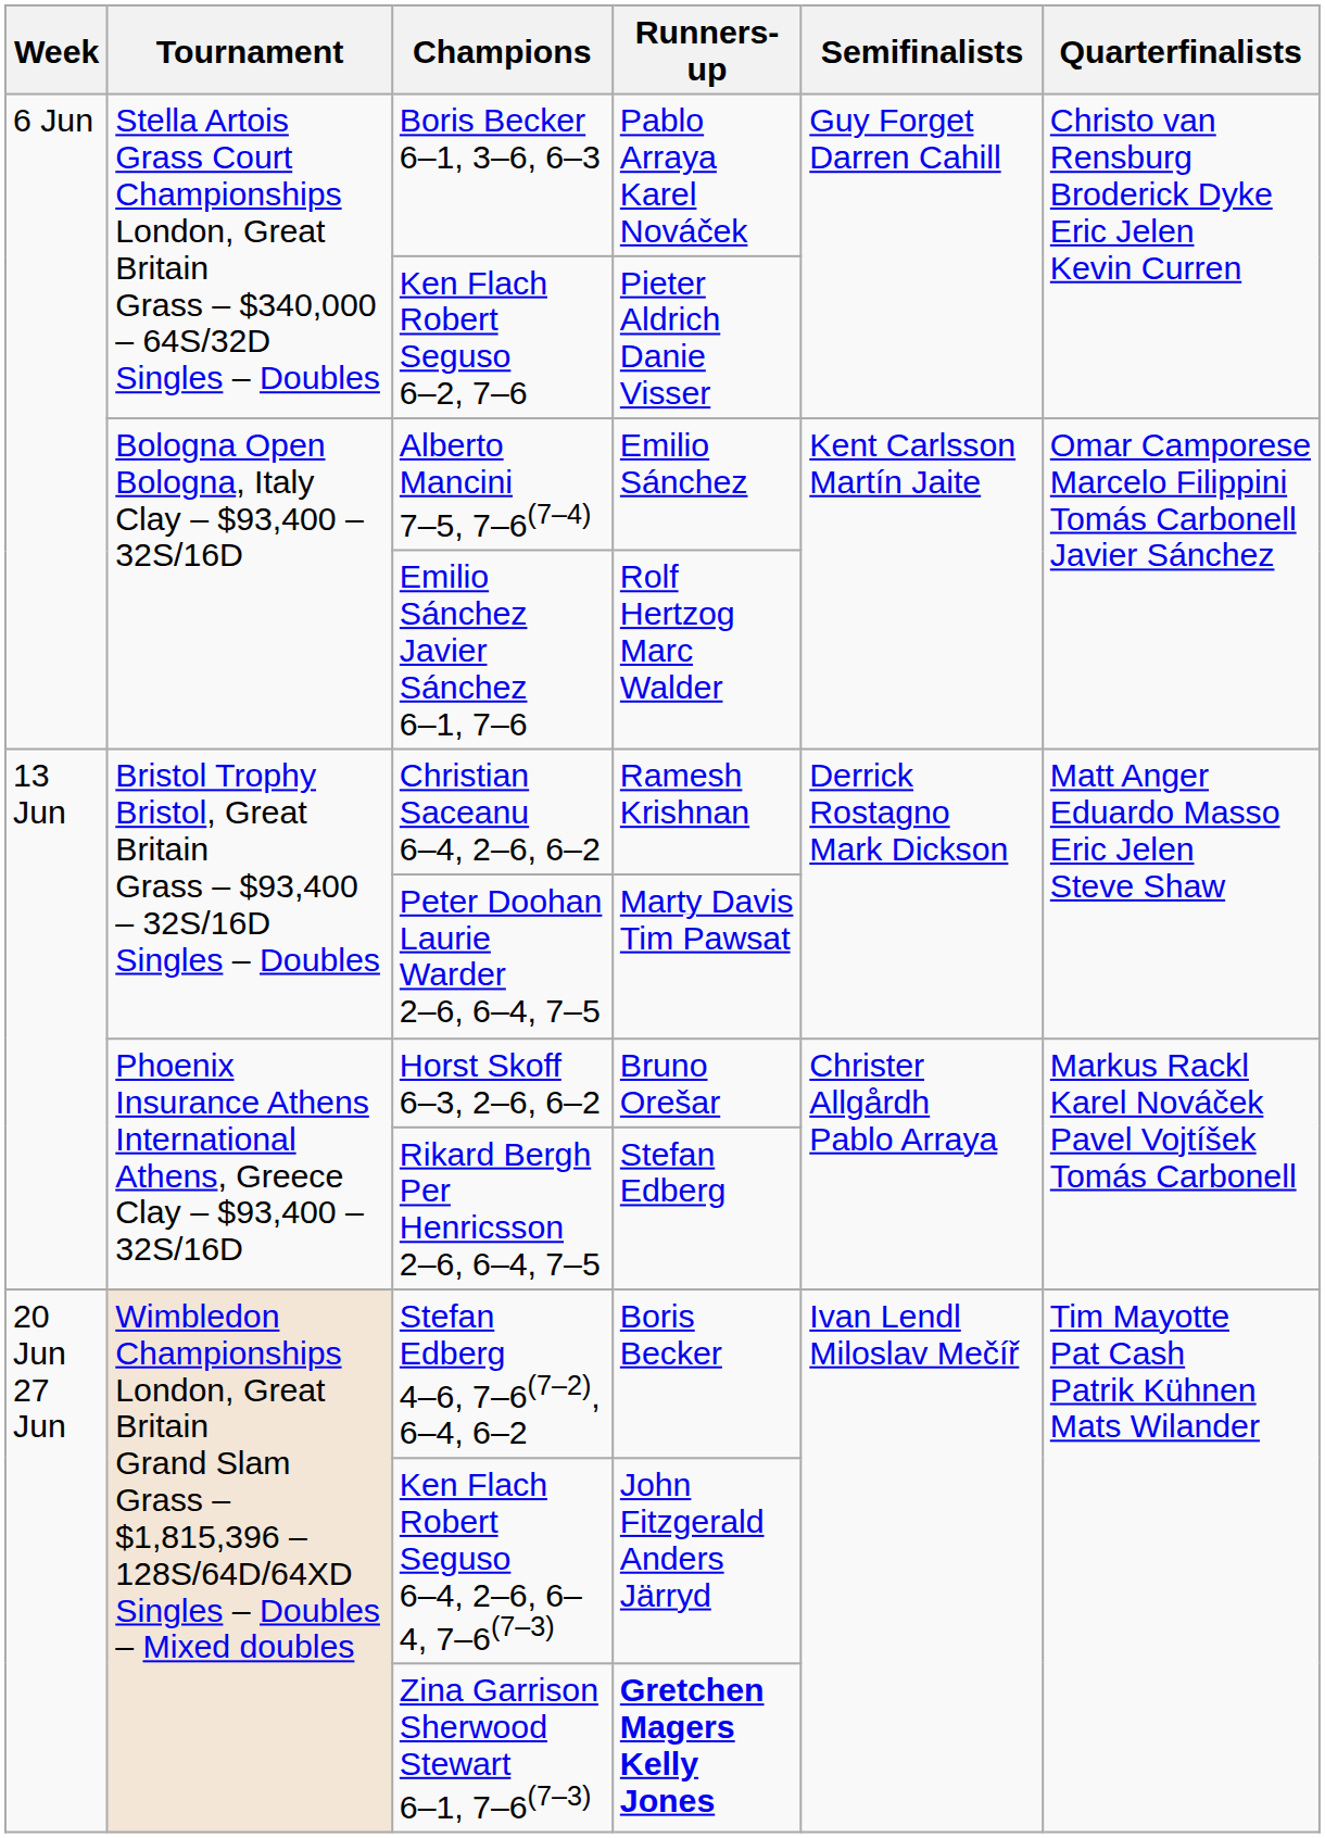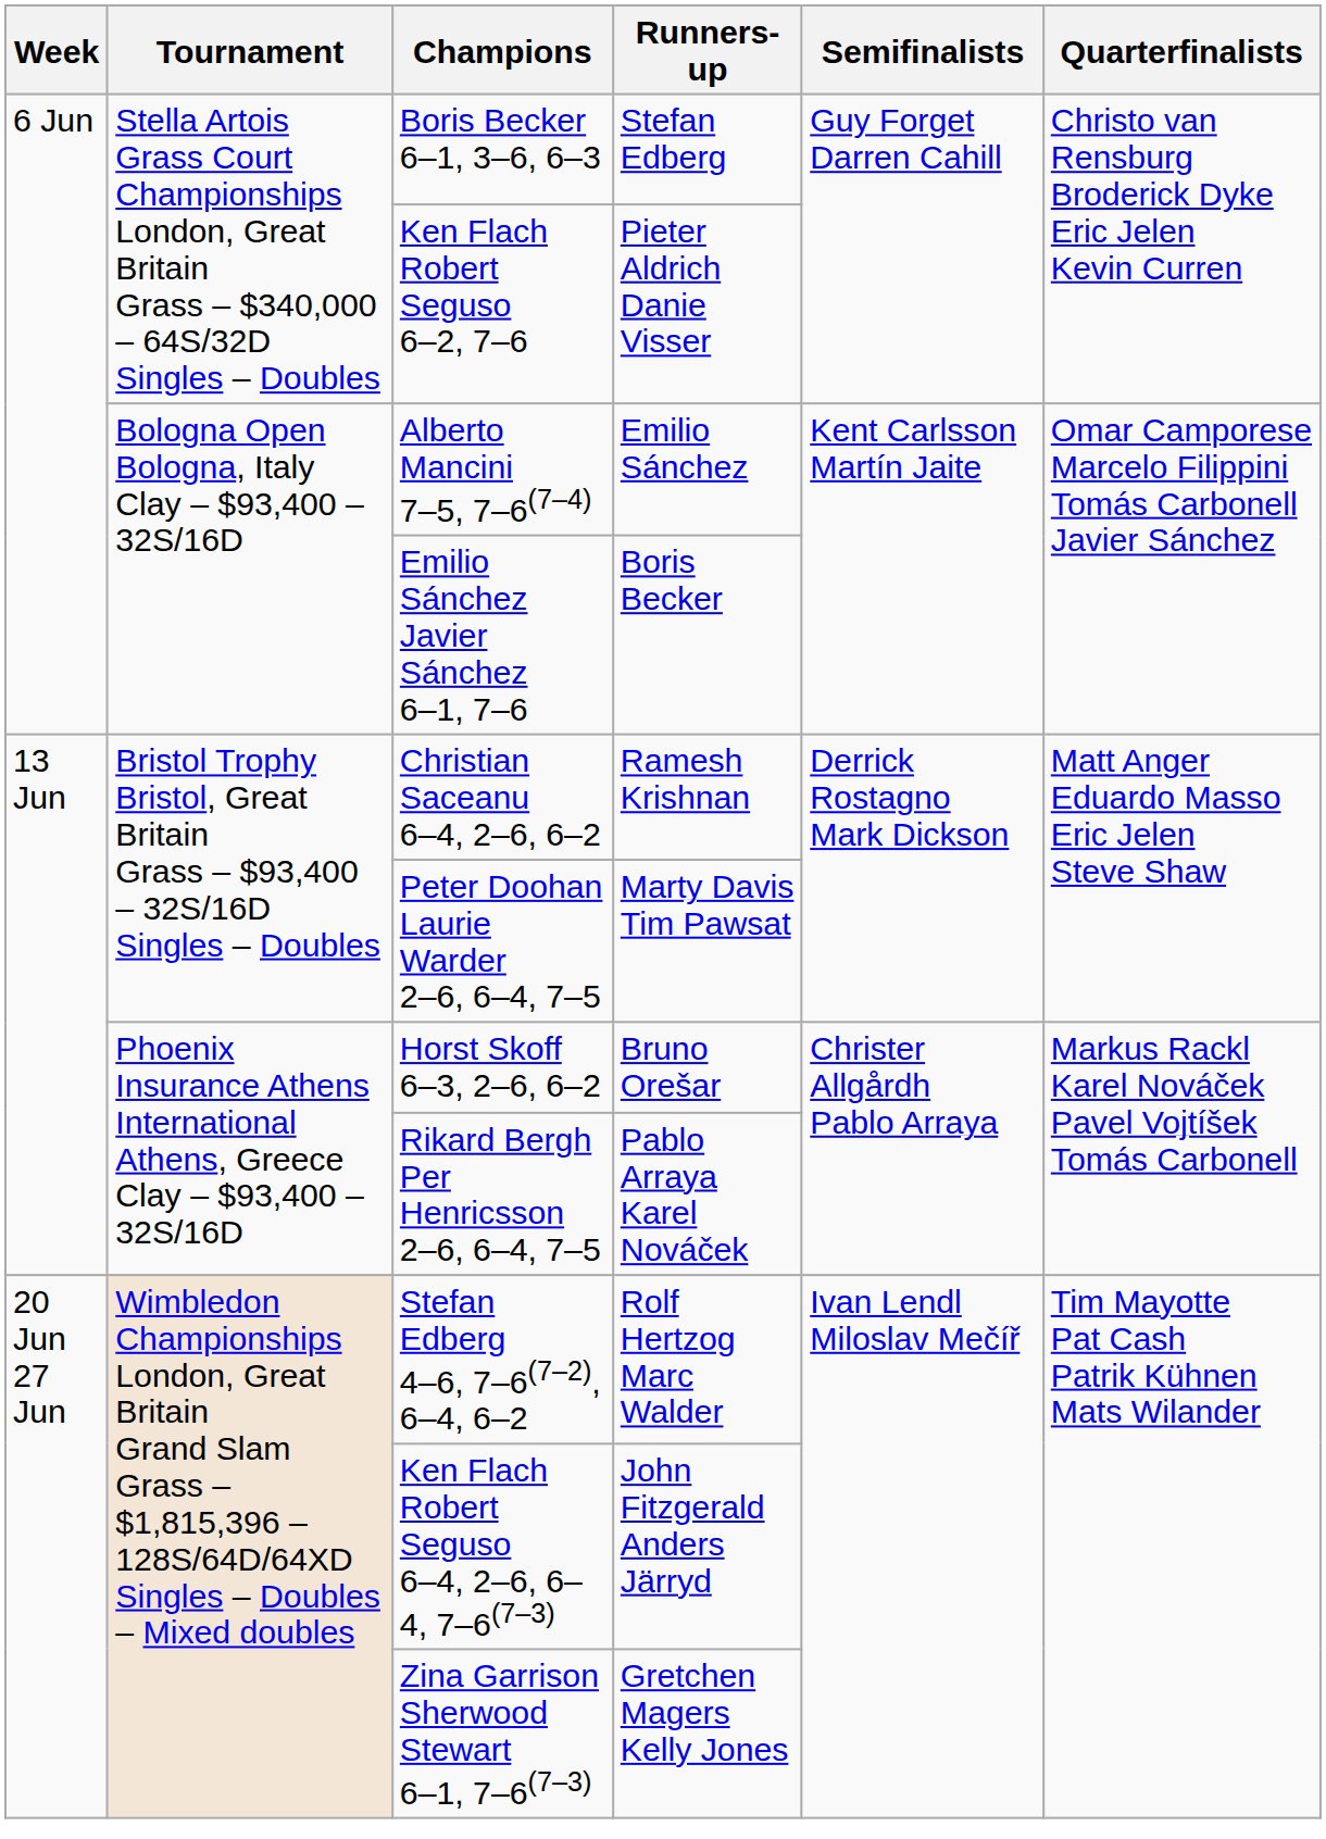Boris Becker 6–1, 3–6, 6–3 | Runners-up: Pablo Arraya Karel Nováček -> Stefan Edberg
Emilio Sánchez Javier Sánchez 6–1, 7–6 | Runners-up: Rolf Hertzog Marc Walder -> Boris Becker
Rikard Bergh Per Henricsson 2–6, 6–4, 7–5 | Runners-up: Stefan Edberg -> Pablo Arraya Karel Nováček
Stefan Edberg 4–6, 7–6(7–2), 6–4, 6–2 | Runners-up: Boris Becker -> Rolf Hertzog Marc Walder
Zina Garrison Sherwood Stewart 6–1, 7–6(7–3) | Runners-up: bold -> normal
